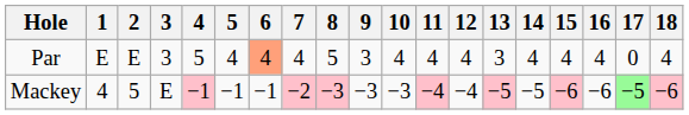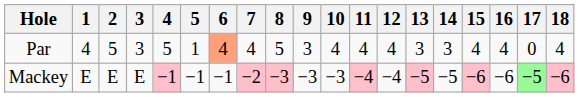Par | 1: E -> 4
Par | 2: E -> 5
Par | 5: 4 -> 1
Par | 14: 4 -> 3
Mackey | 1: 4 -> E
Mackey | 2: 5 -> E
